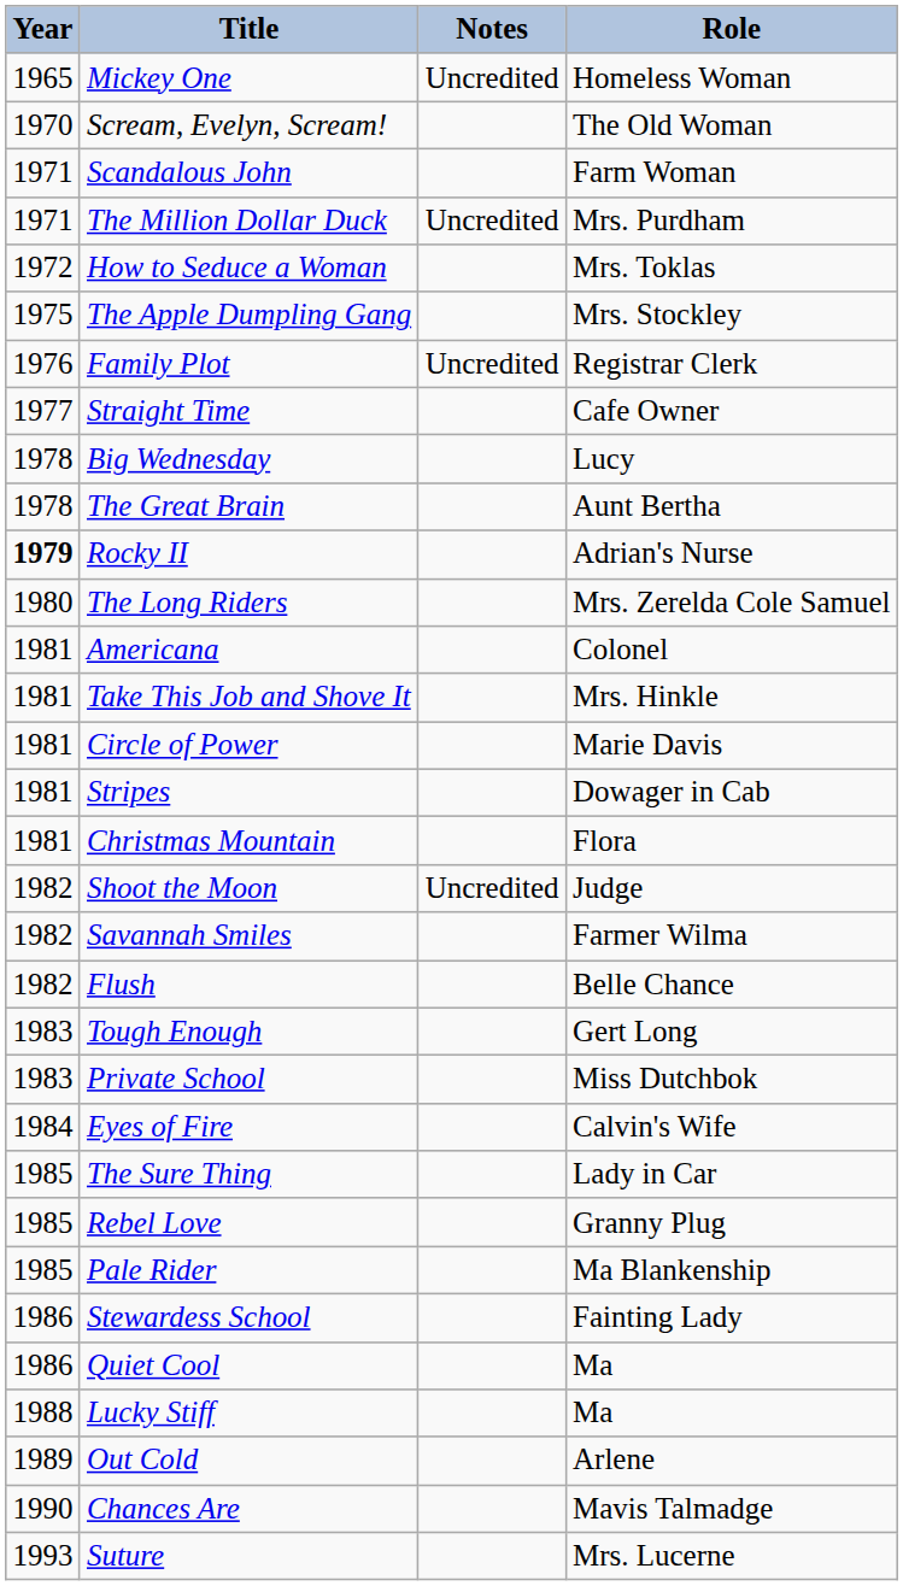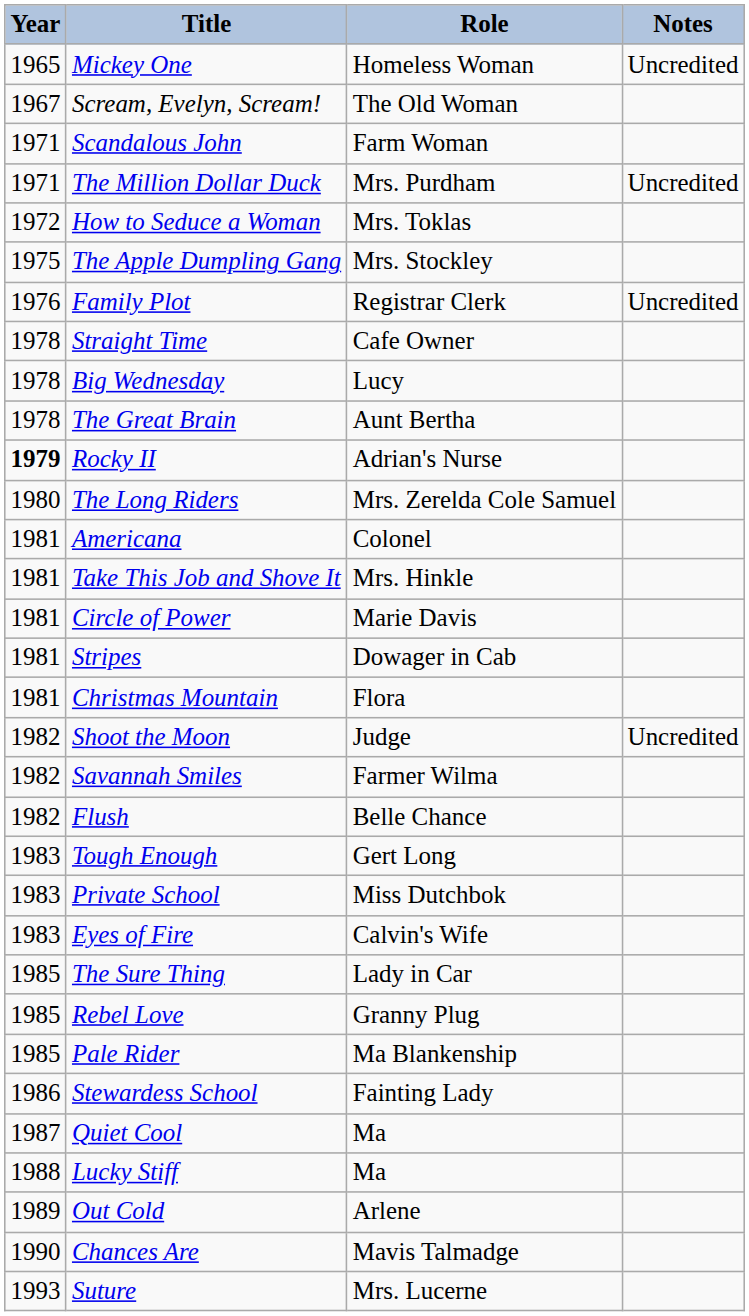columns swapped: Role <-> Notes
Scream, Evelyn, Scream! | Year: 1970 -> 1967
Straight Time | Year: 1977 -> 1978
Eyes of Fire | Year: 1984 -> 1983
Quiet Cool | Year: 1986 -> 1987
